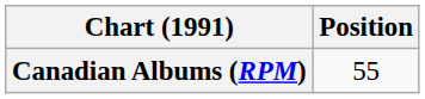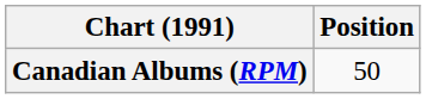Canadian Albums (RPM) | Position: 55 -> 50
